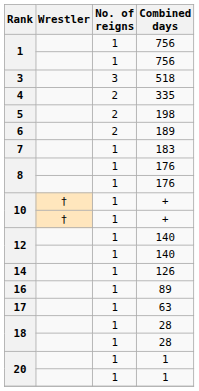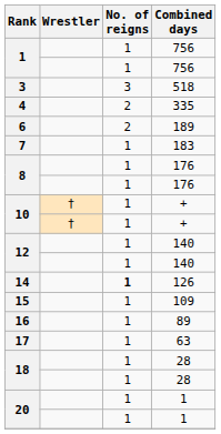- row: 5 | 2 | 198
14 | No. of reigns: normal -> bold
+ row: 15 | 1 | 109
